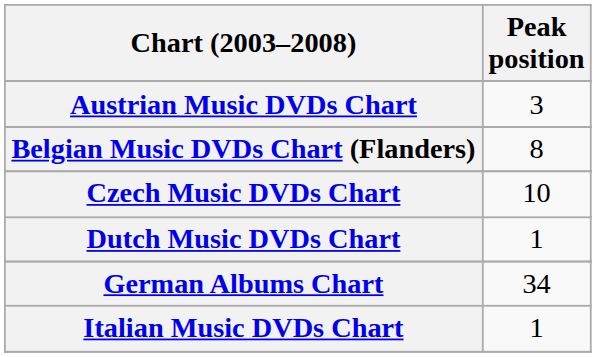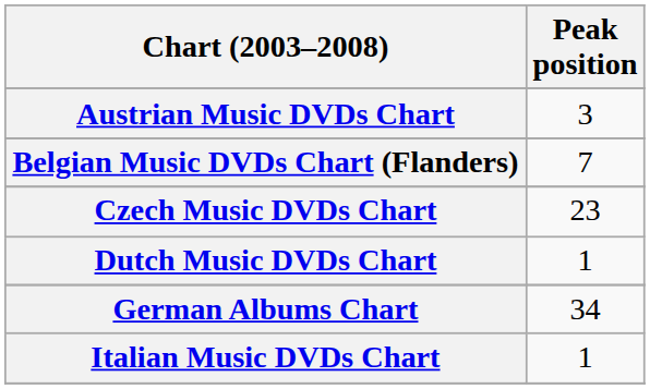Belgian Music DVDs Chart (Flanders) | Peak position: 8 -> 7
Czech Music DVDs Chart | Peak position: 10 -> 23
